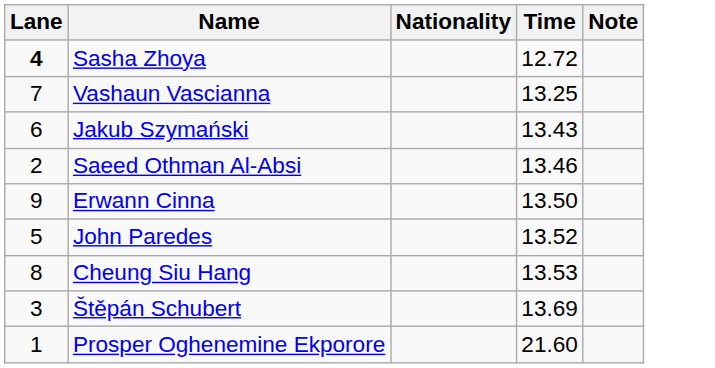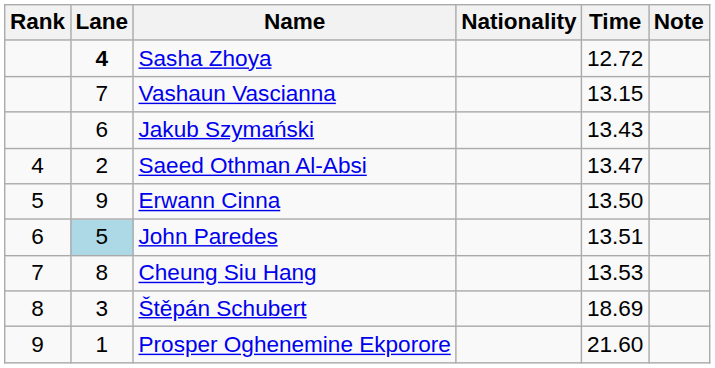+ column: Rank | 4 | 5 | 6 | 7 | 8 | 9
Vashaun Vascianna | Time: 13.25 -> 13.15
Saeed Othman Al-Absi | Time: 13.46 -> 13.47
John Paredes | Lane: no background -> lightblue background
John Paredes | Time: 13.52 -> 13.51
Štěpán Schubert | Time: 13.69 -> 18.69
